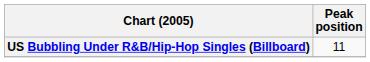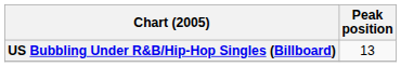US Bubbling Under R&B/Hip-Hop Singles (Billboard) | Peak position: 11 -> 13
